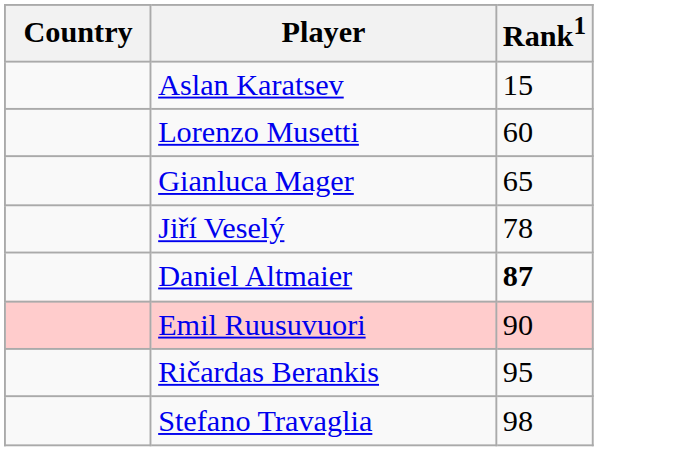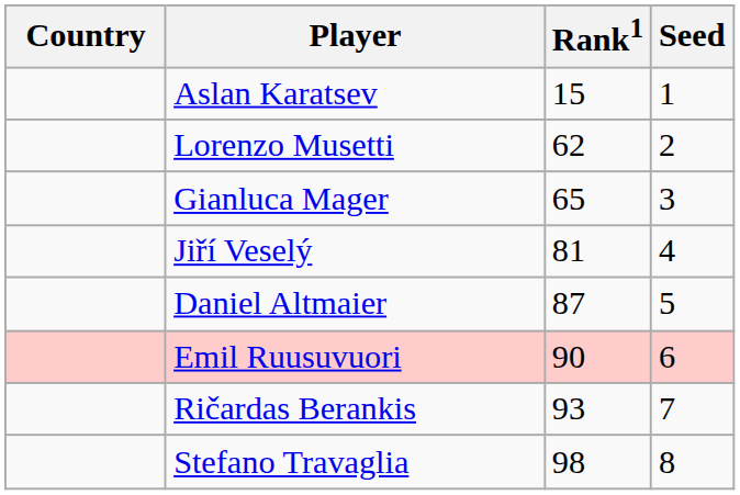+ column: Seed | 1 | 2 | 3 | 4 | 5 | 6 | 7 | 8
Lorenzo Musetti | Rank1: 60 -> 62
Jiří Veselý | Rank1: 78 -> 81
Daniel Altmaier | Rank1: bold -> normal
Ričardas Berankis | Rank1: 95 -> 93
